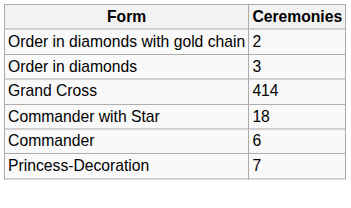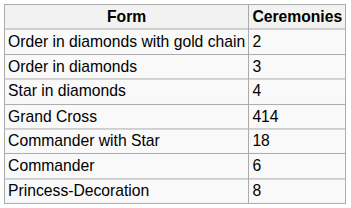+ row: Star in diamonds | 4
Princess-Decoration | Ceremonies: 7 -> 8
